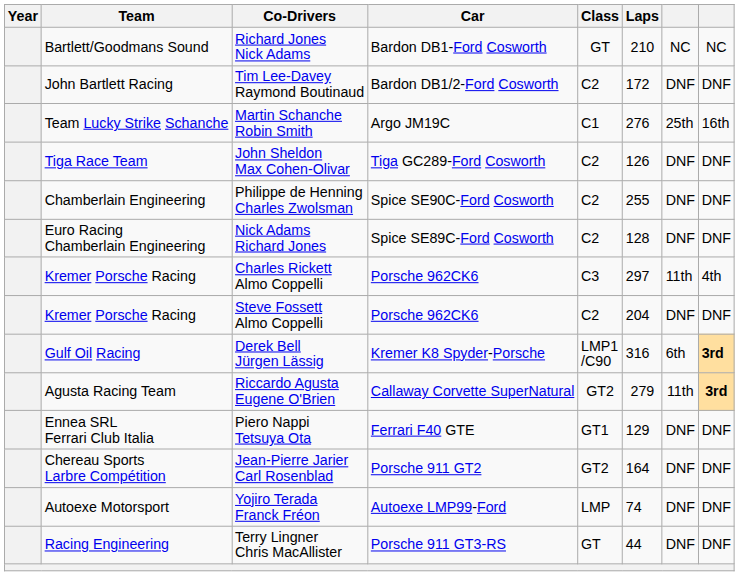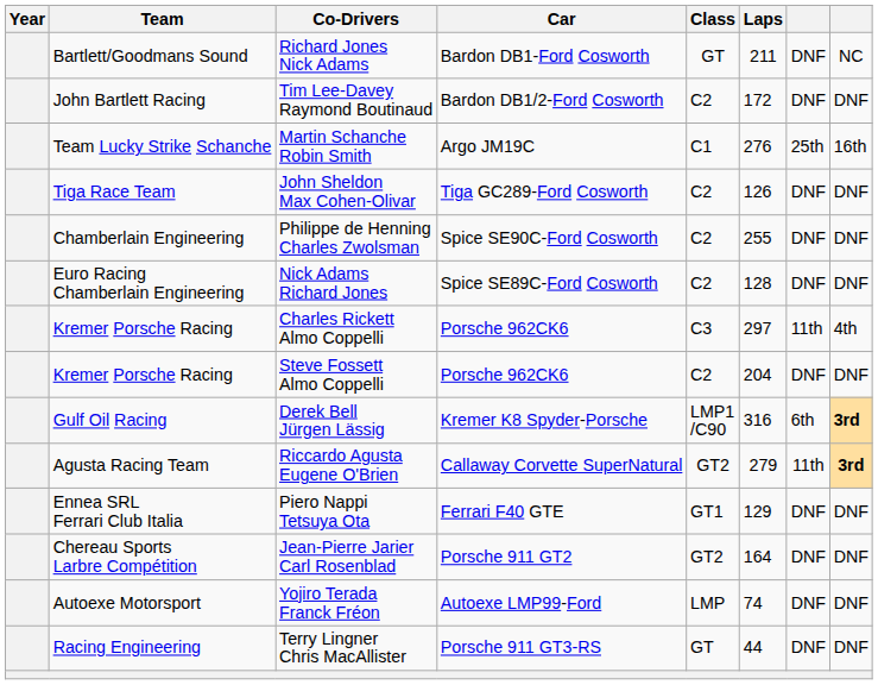Richard Jones Nick Adams | Laps: 210 -> 211
Richard Jones Nick Adams | column 7: NC -> DNF
